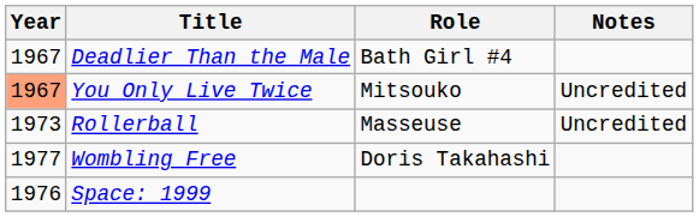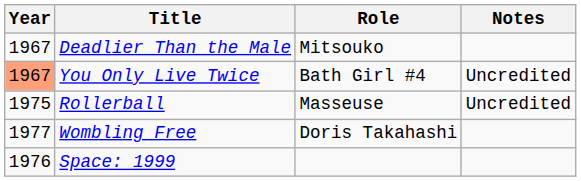Deadlier Than the Male | Role: Bath Girl #4 -> Mitsouko
You Only Live Twice | Role: Mitsouko -> Bath Girl #4
Rollerball | Year: 1973 -> 1975
